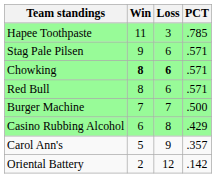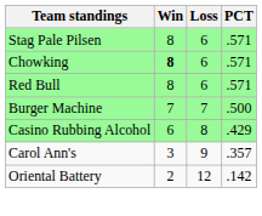- row: Hapee Toothpaste | 11 | 3 | .785
Stag Pale Pilsen | Win: 9 -> 8
Chowking | Loss: bold -> normal
Carol Ann's | Win: 5 -> 3
